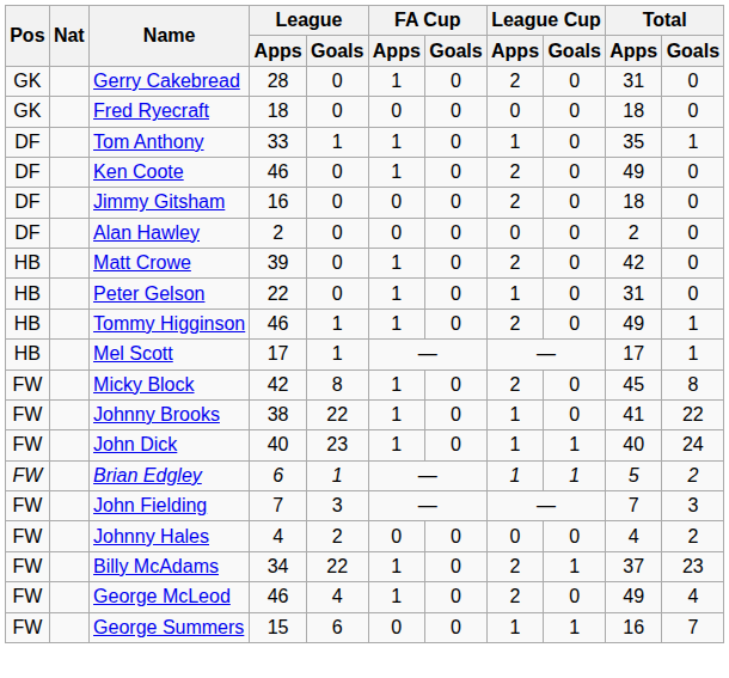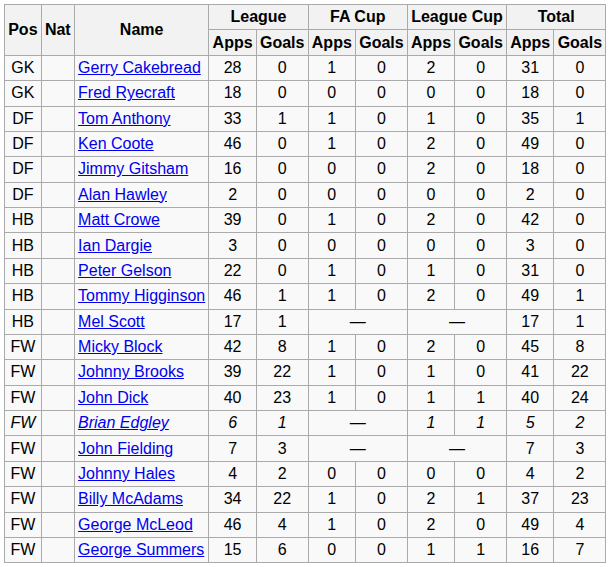+ row: HB | Ian Dargie | 3 | 0 | 0 | 0 | 0 | 0 | 3 | 0
Johnny Brooks | League / Apps: 38 -> 39
